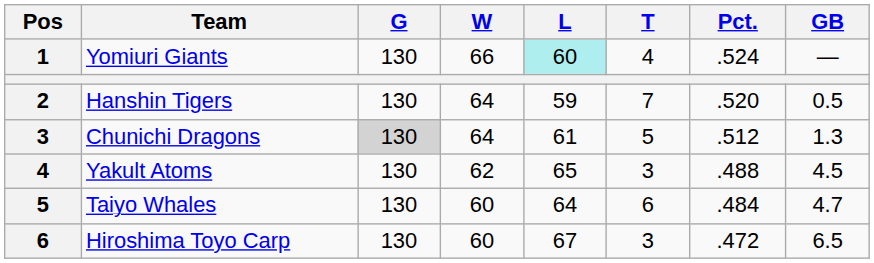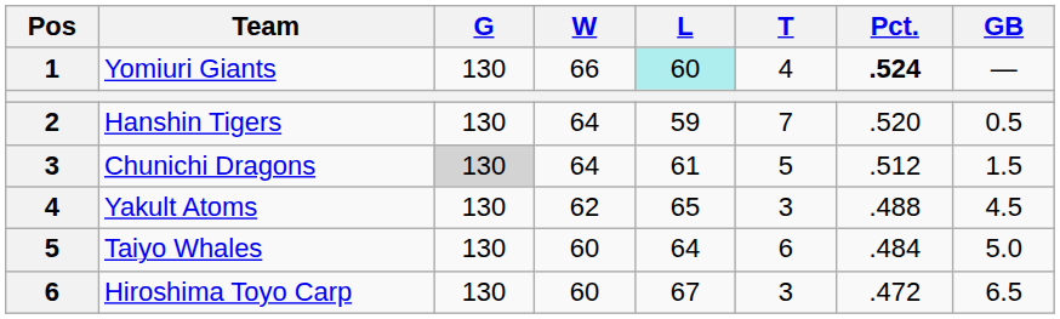Yomiuri Giants | Pct.: normal -> bold
Chunichi Dragons | GB: 1.3 -> 1.5
Taiyo Whales | GB: 4.7 -> 5.0
